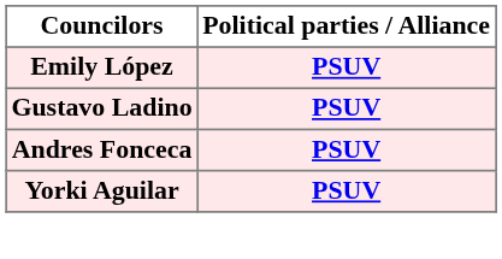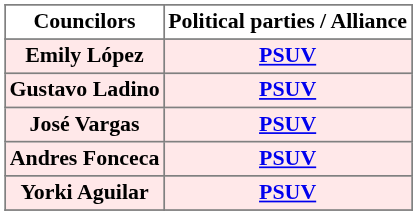+ row: José Vargas | PSUV
